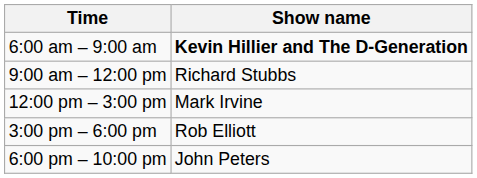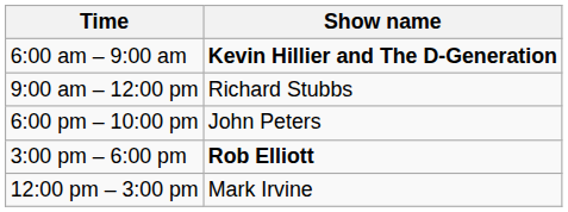rows swapped: 12:00 pm – 3:00 pm <-> 6:00 pm – 10:00 pm
3:00 pm – 6:00 pm | Show name: normal -> bold
